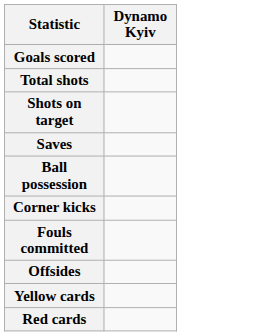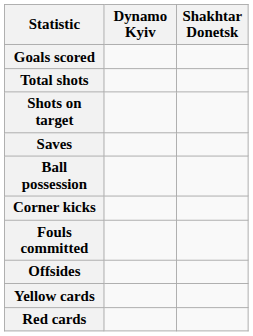+ column: Shakhtar Donetsk
